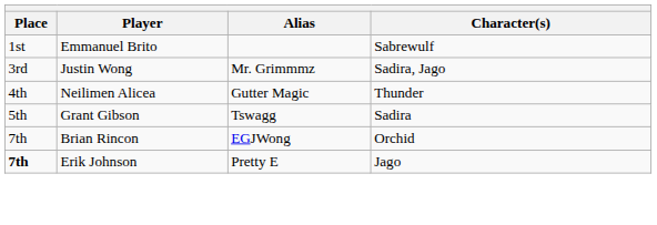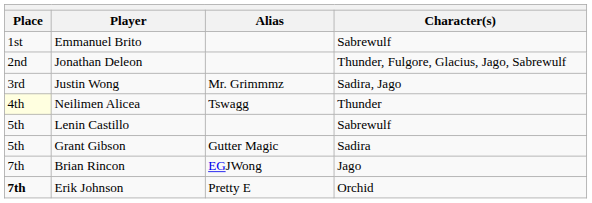+ row: 2nd | Jonathan Deleon | Thunder, Fulgore, Glacius, Jago, Sabrewulf
Neilimen Alicea | Place: no background -> lightyellow background
Neilimen Alicea | Alias: Gutter Magic -> Tswagg
+ row: 5th | Lenin Castillo | Sabrewulf
Grant Gibson | Alias: Tswagg -> Gutter Magic
Brian Rincon | Character(s): Orchid -> Jago
Erik Johnson | Character(s): Jago -> Orchid
